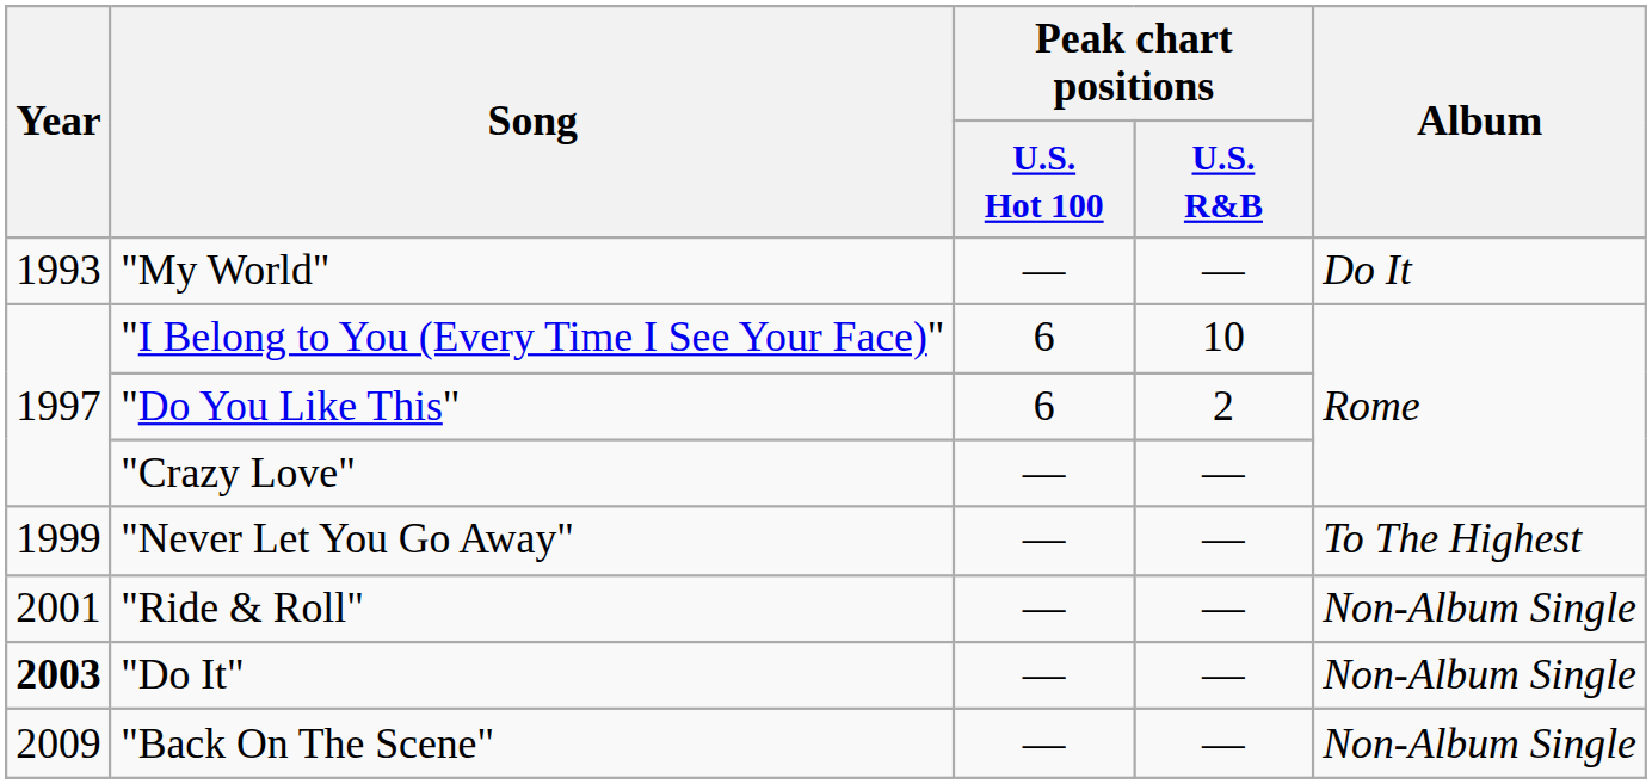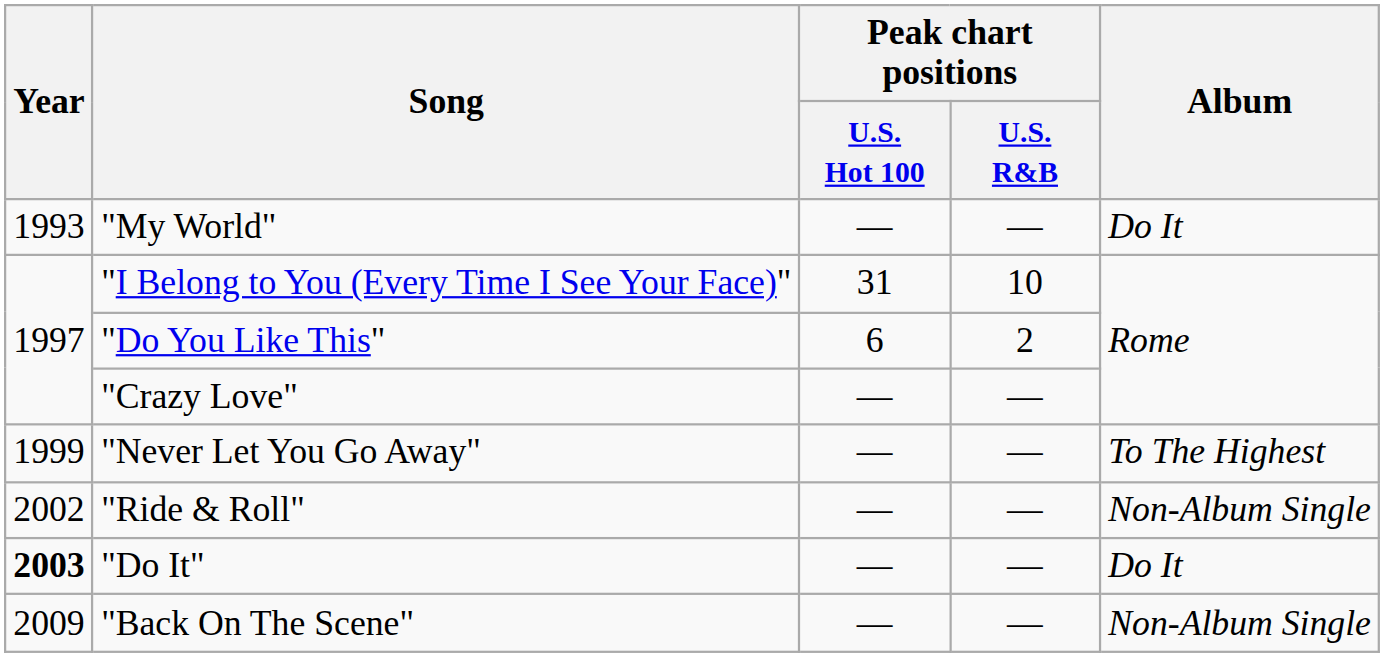"I Belong to You (Every Time I See Your Face)" | Peak chart positions / U.S. Hot 100: 6 -> 31
"Ride & Roll" | Year: 2001 -> 2002
"Do It" | Album: Non-Album Single -> Do It
